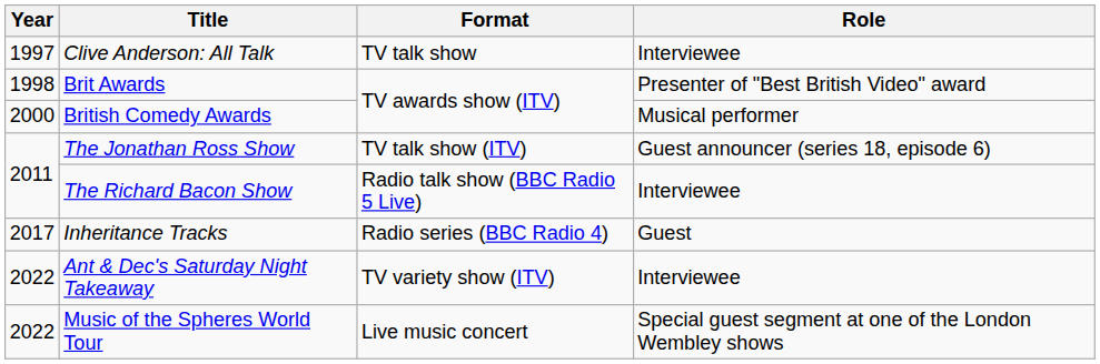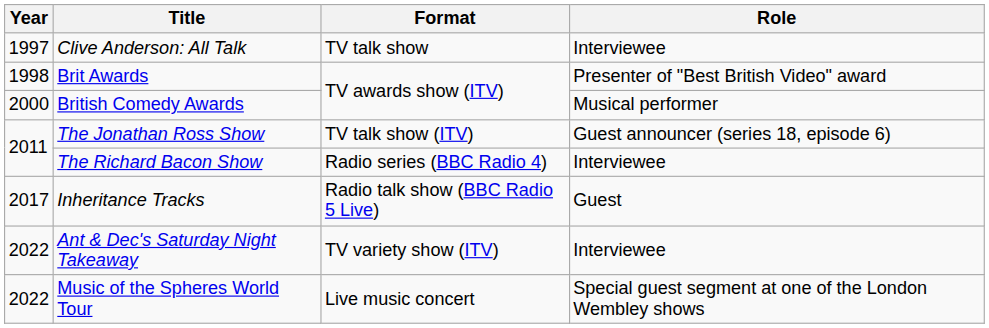The Richard Bacon Show | Format: Radio talk show (BBC Radio 5 Live) -> Radio series (BBC Radio 4)
Inheritance Tracks | Format: Radio series (BBC Radio 4) -> Radio talk show (BBC Radio 5 Live)
